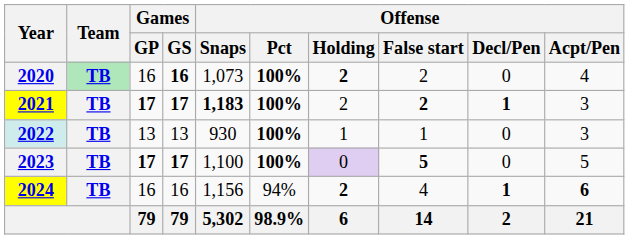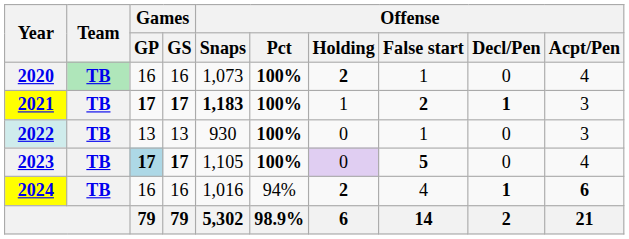2020 | Games / GS: bold -> normal
2020 | Offense / False start: 2 -> 1
2021 | Offense / Holding: 2 -> 1
2022 | Offense / Holding: 1 -> 0
2023 | Games / GP: no background -> lightblue background
2023 | Offense / Snaps: 1,100 -> 1,105
2023 | Offense / Acpt/Pen: 5 -> 4
2024 | Offense / Snaps: 1,156 -> 1,016
